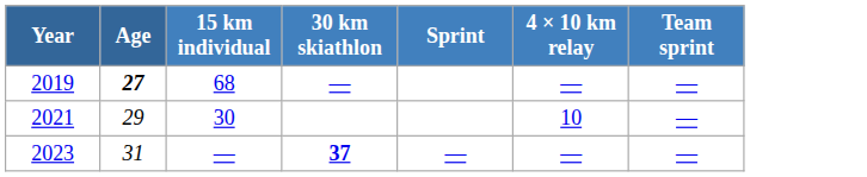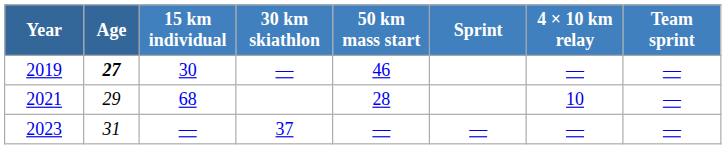+ column: 50 km mass start | 46 | 28 | —
2019 | 15 km individual: 68 -> 30
2021 | 15 km individual: 30 -> 68
2023 | 30 km skiathlon: bold -> normal
